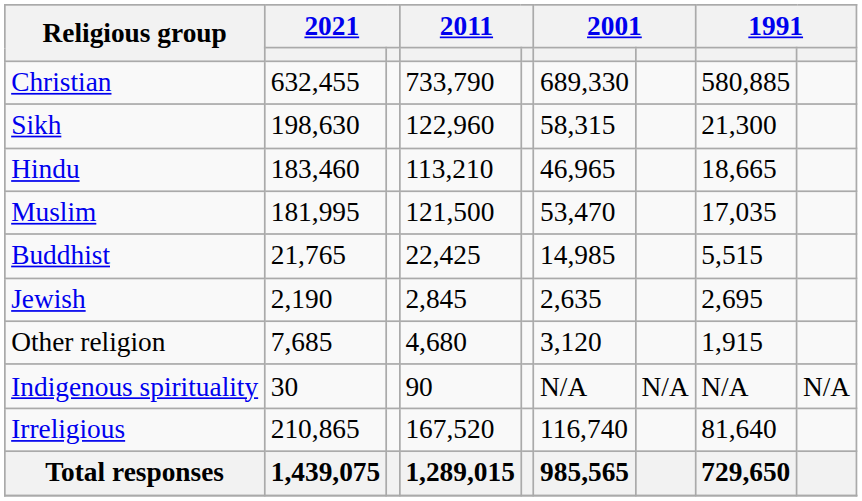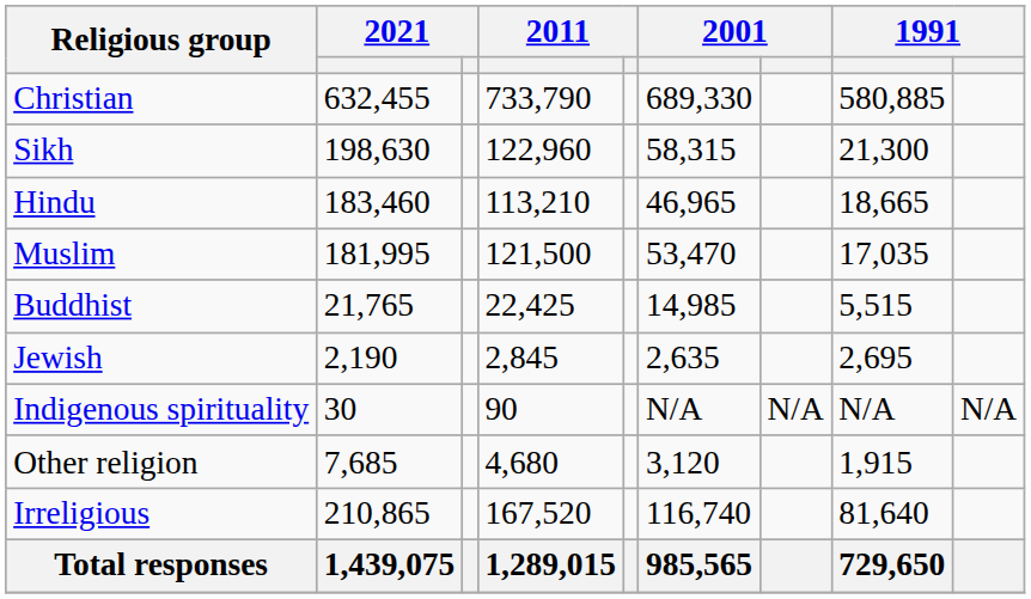rows swapped: Indigenous spirituality <-> Other religion
